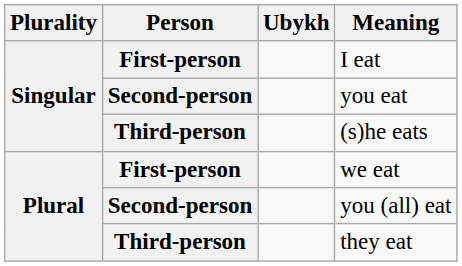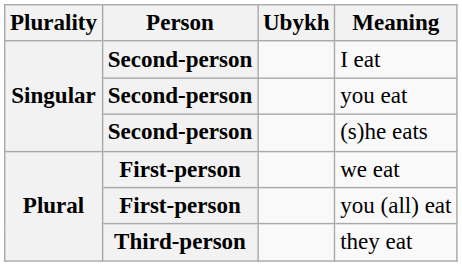I eat | Person: First-person -> Second-person
(s)he eats | Person: Third-person -> Second-person
you (all) eat | Person: Second-person -> First-person
